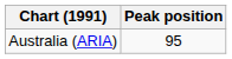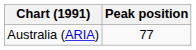Australia (ARIA) | Peak position: 95 -> 77
